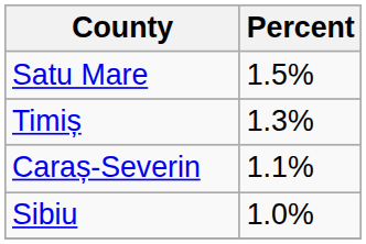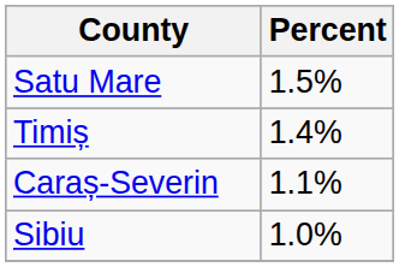Timiș | Percent: 1.3% -> 1.4%
